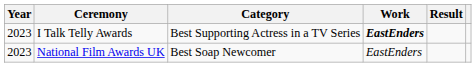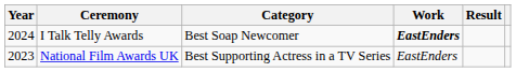I Talk Telly Awards | Year: 2023 -> 2024
I Talk Telly Awards | Category: Best Supporting Actress in a TV Series -> Best Soap Newcomer
National Film Awards UK | Category: Best Soap Newcomer -> Best Supporting Actress in a TV Series
